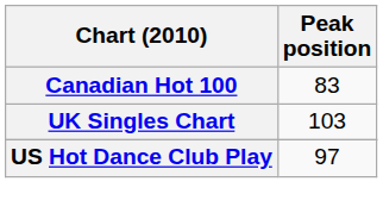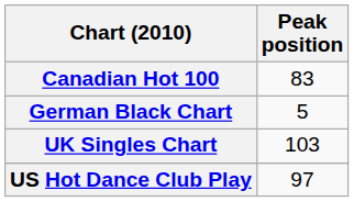+ row: German Black Chart | 5
